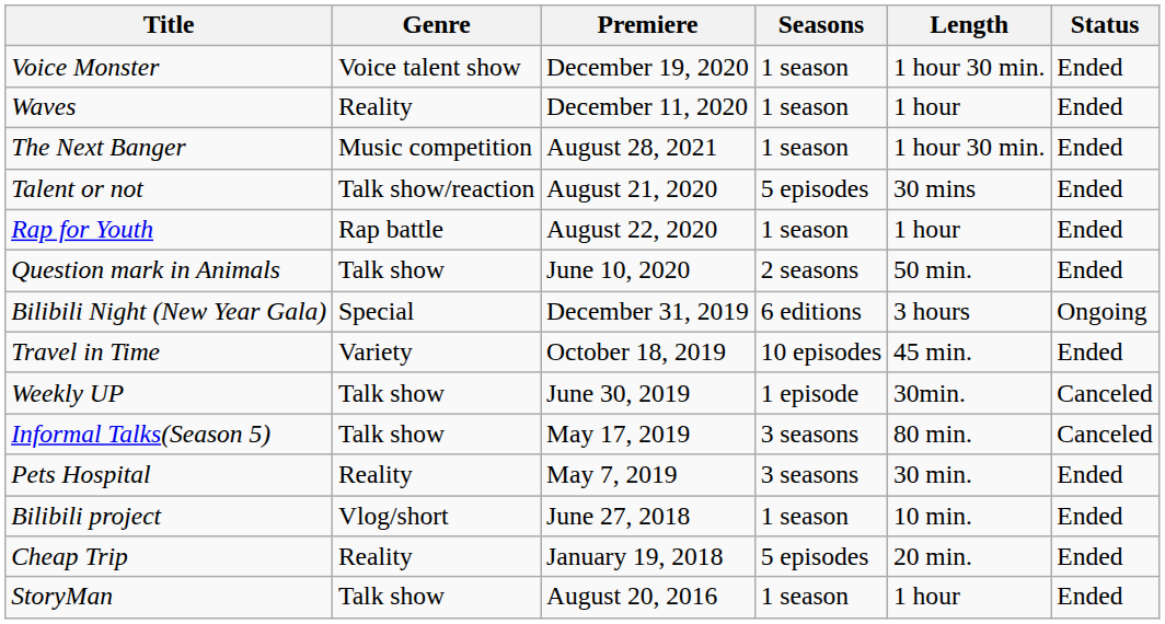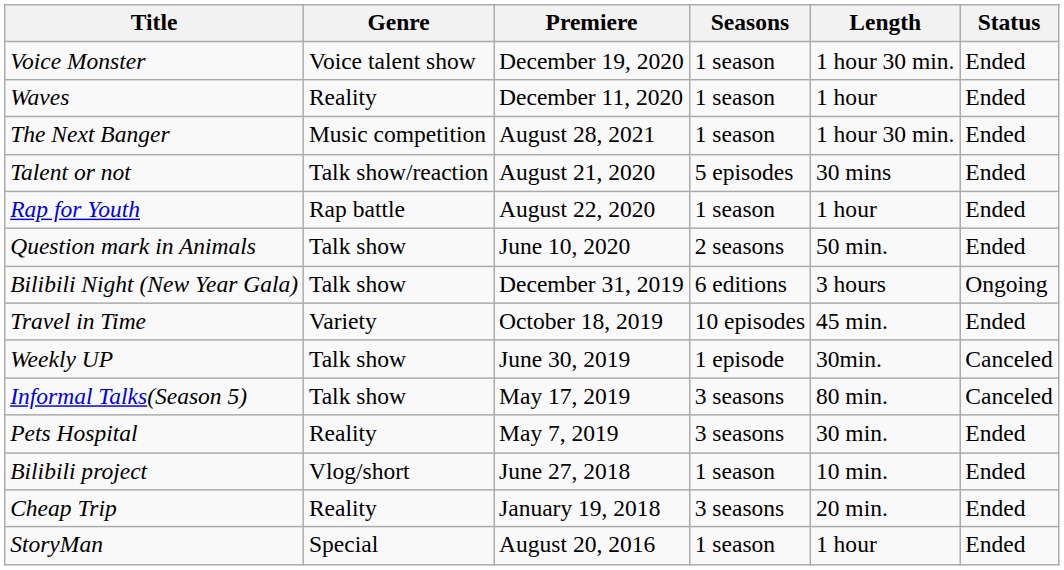Bilibili Night (New Year Gala) | Genre: Special -> Talk show
Cheap Trip | Seasons: 5 episodes -> 3 seasons
StoryMan | Genre: Talk show -> Special
